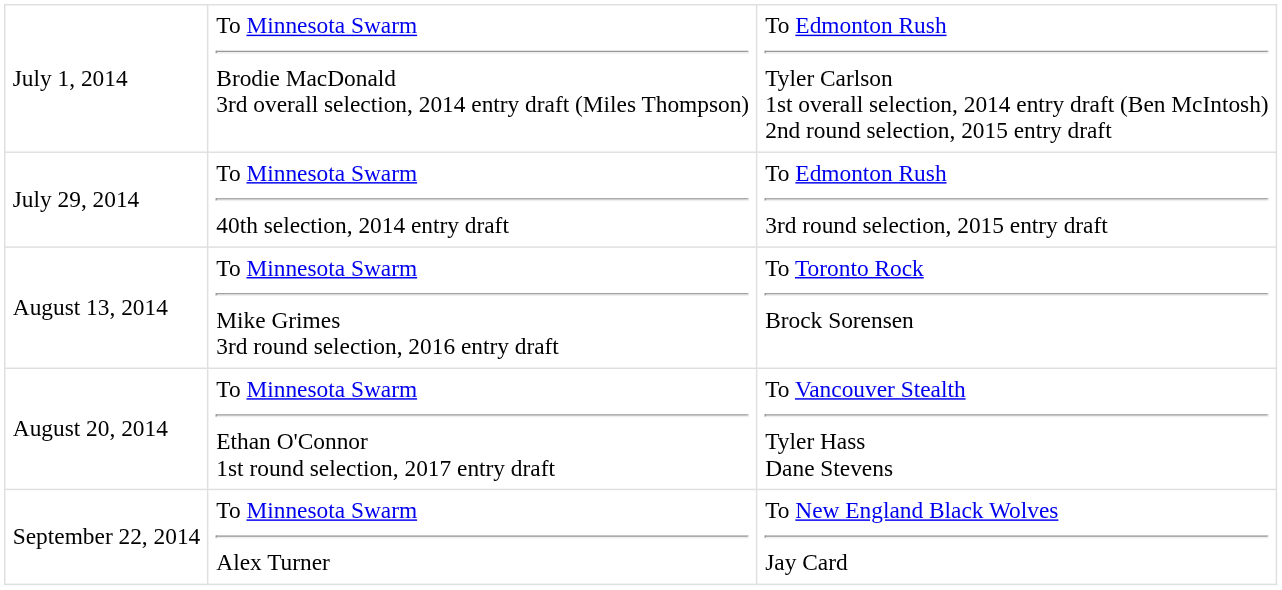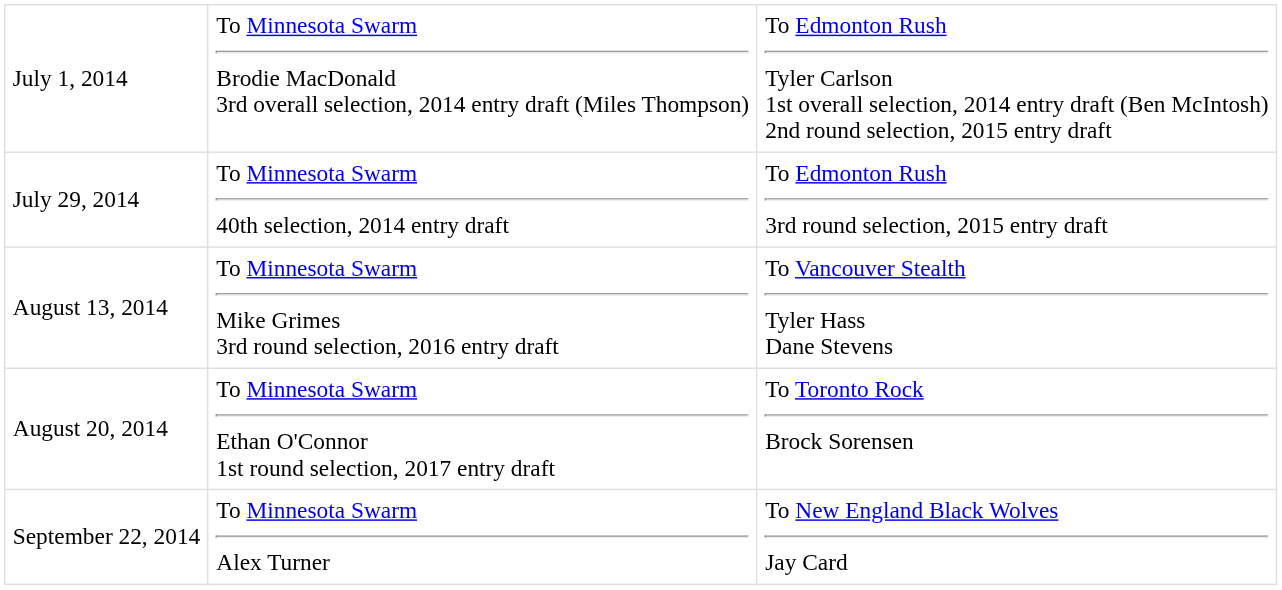August 13, 2014 | column 3: To Toronto Rock Brock Sorensen -> To Vancouver Stealth Tyler Hass Dane Stevens
August 20, 2014 | column 3: To Vancouver Stealth Tyler Hass Dane Stevens -> To Toronto Rock Brock Sorensen
